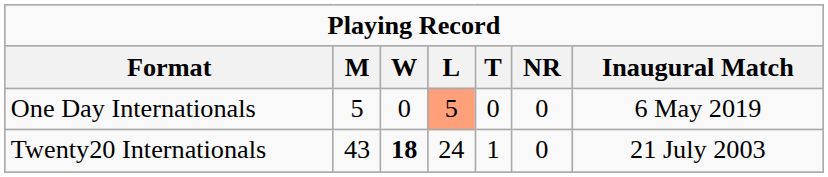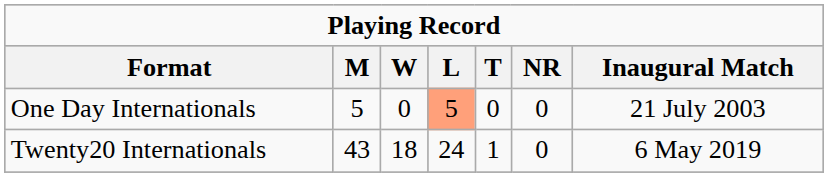One Day Internationals | Inaugural Match: 6 May 2019 -> 21 July 2003
Twenty20 Internationals | W: bold -> normal
Twenty20 Internationals | Inaugural Match: 21 July 2003 -> 6 May 2019
